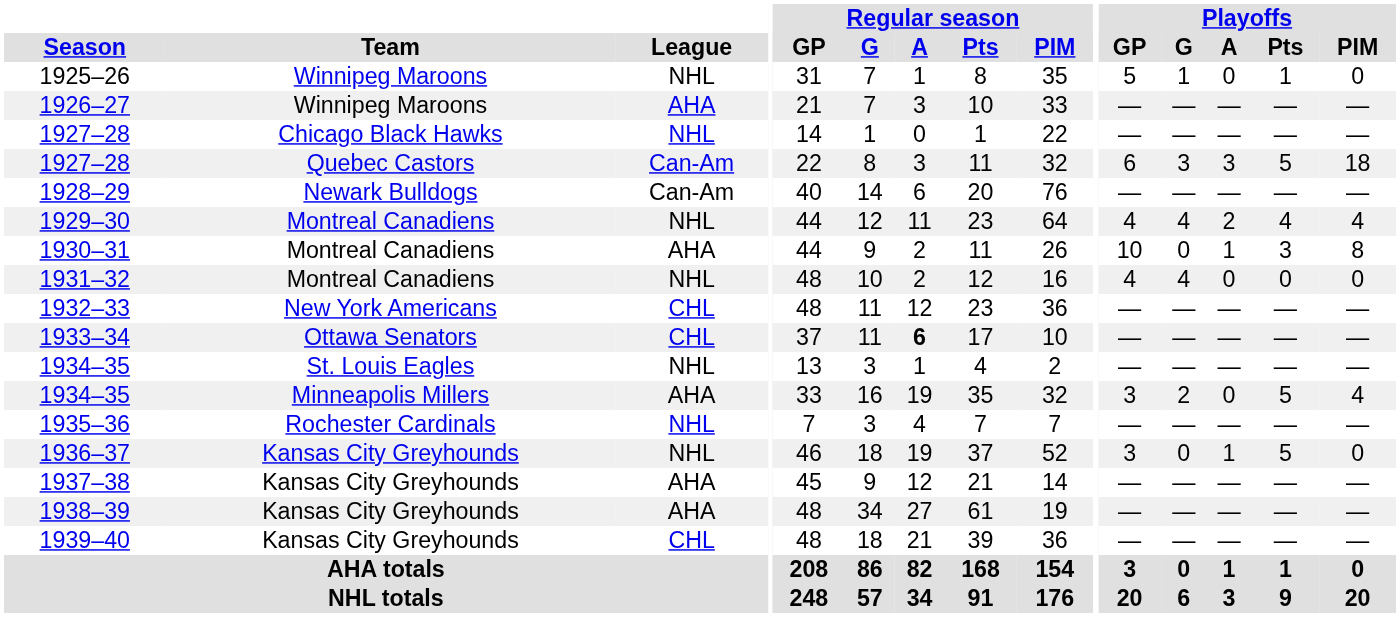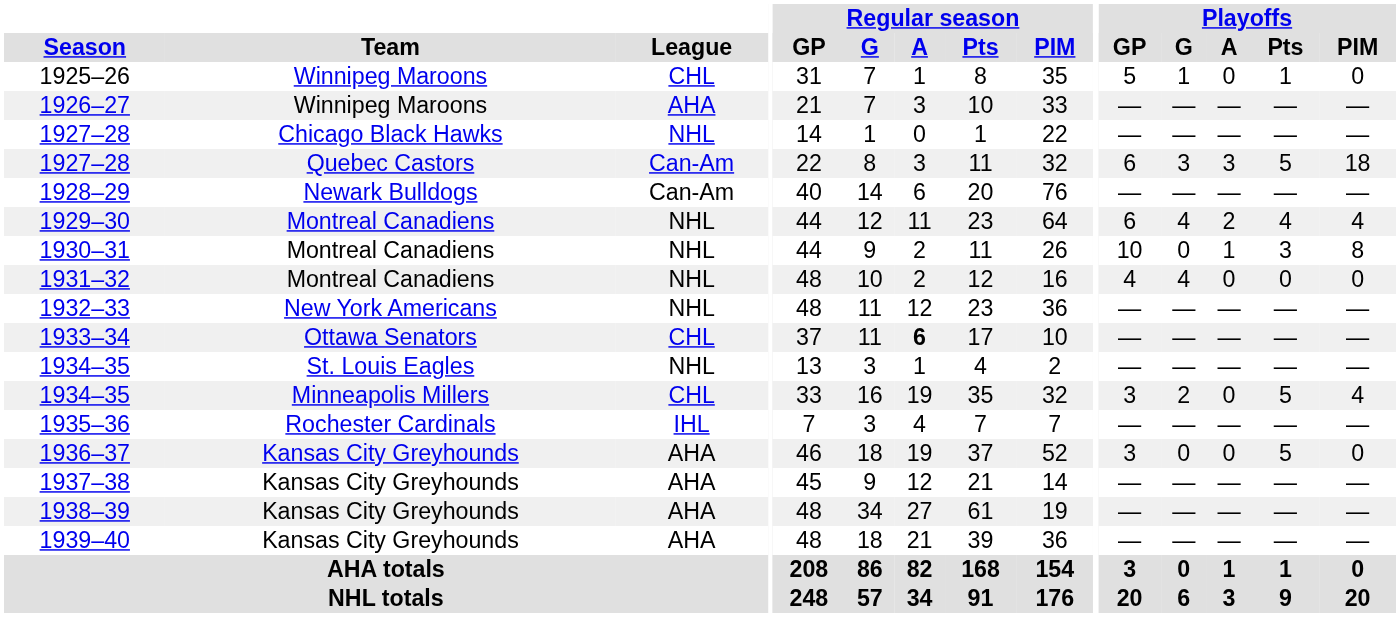1925–26 | League: NHL -> CHL
1929–30 | Playoffs / GP: 4 -> 6
1930–31 | League: AHA -> NHL
1932–33 | League: CHL -> NHL
1934–35 / Minneapolis Millers | League: AHA -> CHL
1935–36 | League: NHL -> IHL
1936–37 | League: NHL -> AHA
1936–37 | Playoffs / A: 1 -> 0
1939–40 | League: CHL -> AHA
